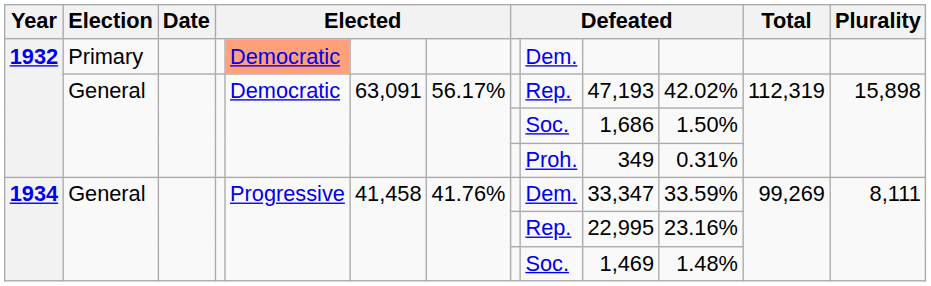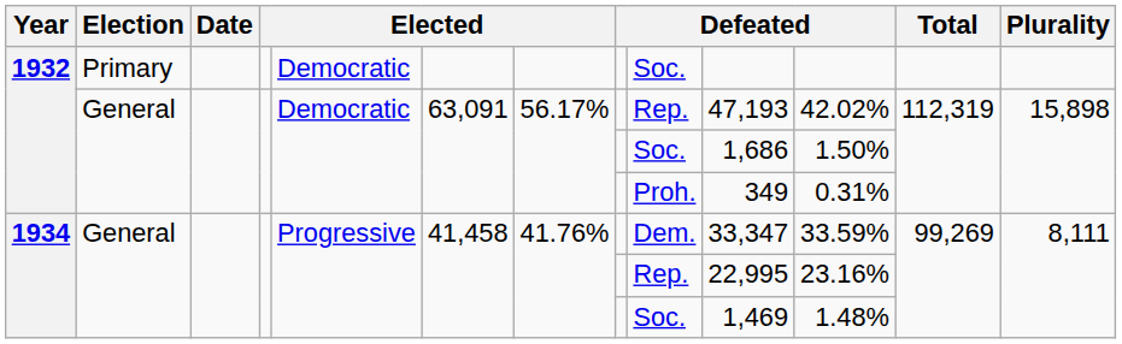1932 / Primary | column 5: lightsalmon background -> no background
1932 / Primary | column 9: Dem. -> Soc.
